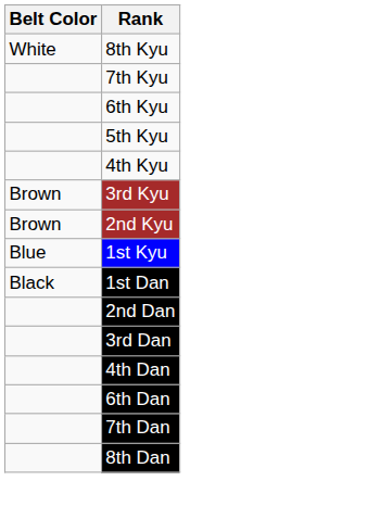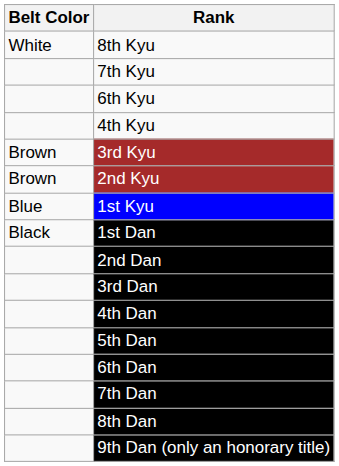- row: 5th Kyu
+ row: 5th Dan
+ row: 9th Dan (only an honorary title)
